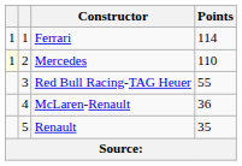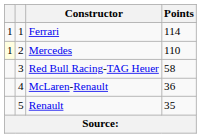Red Bull Racing-TAG Heuer | Points: 55 -> 58
